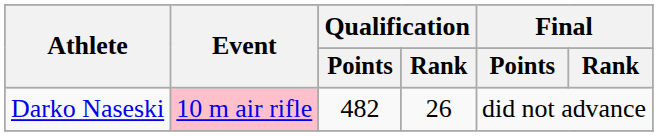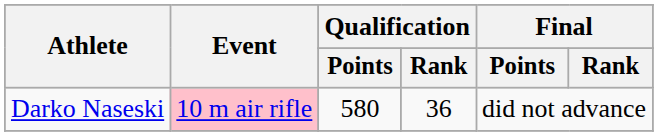Darko Naseski | Qualification / Points: 482 -> 580
Darko Naseski | Qualification / Rank: 26 -> 36
